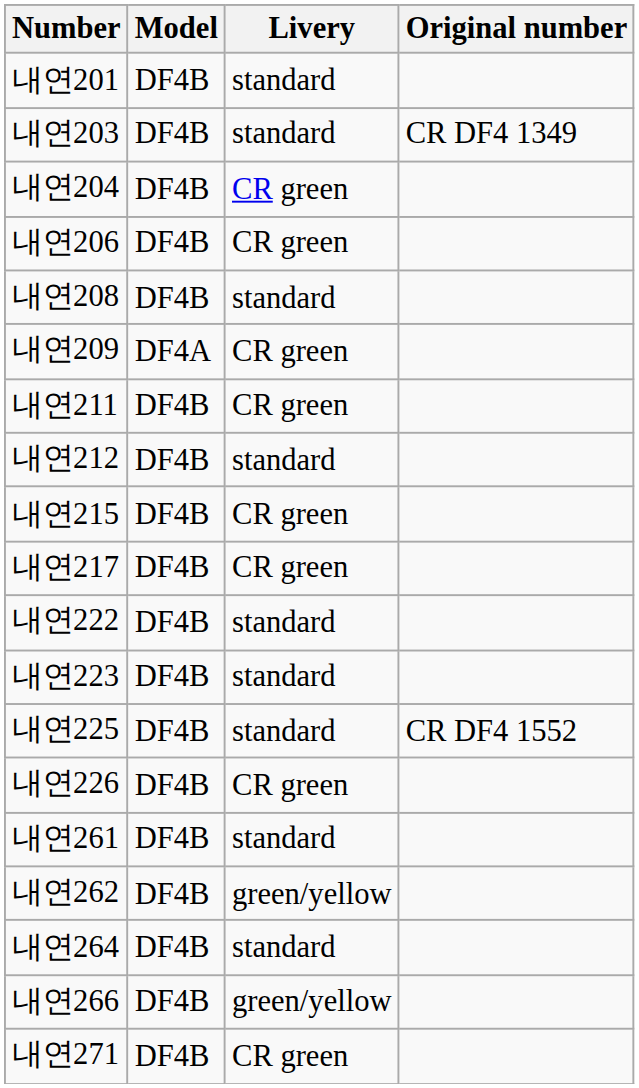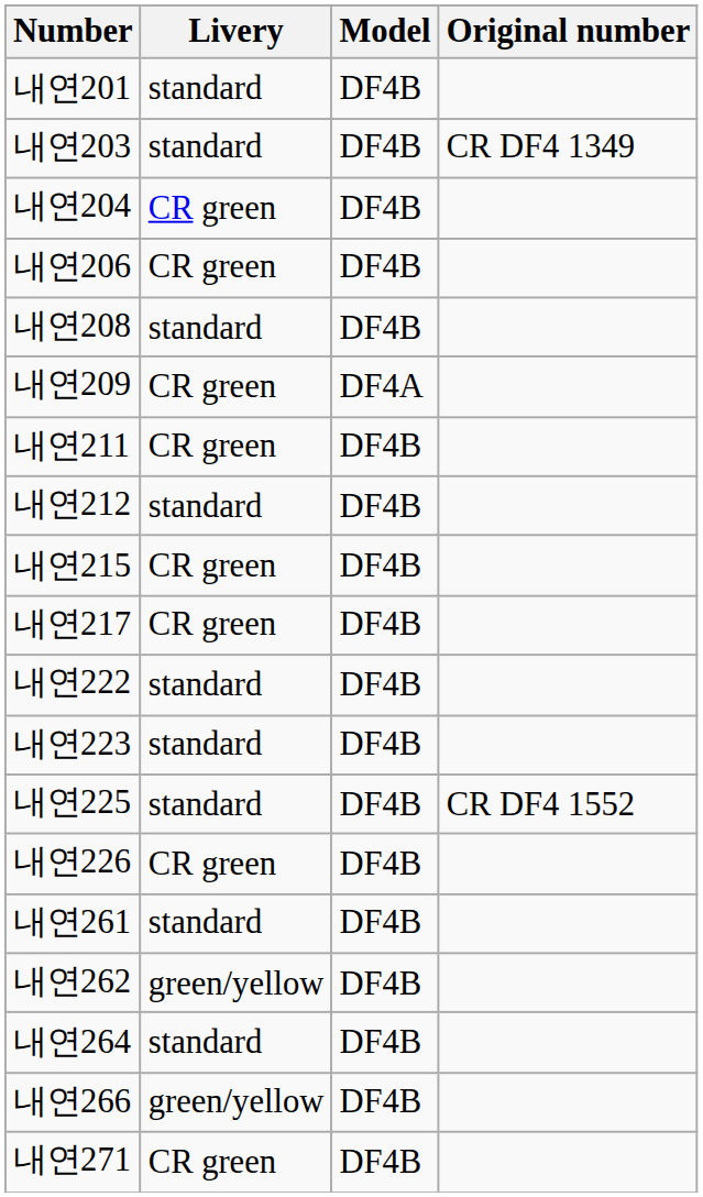columns swapped: Model <-> Livery
